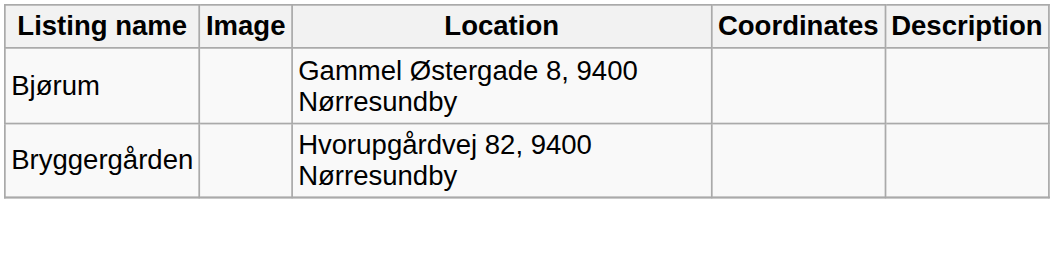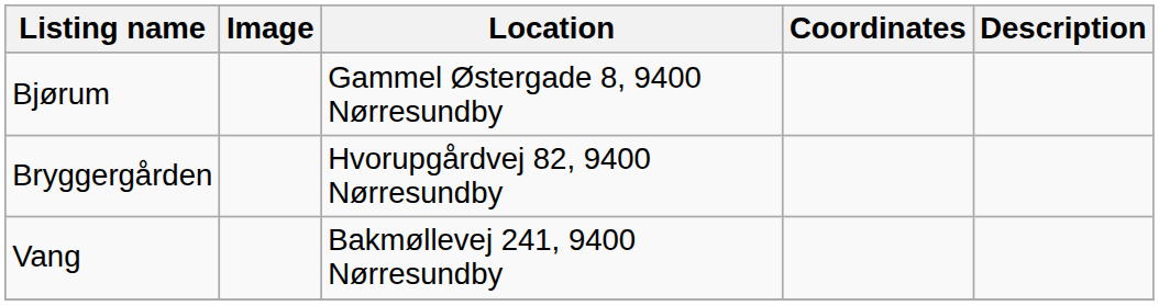+ row: Vang | Bakmøllevej 241, 9400 Nørresundby
